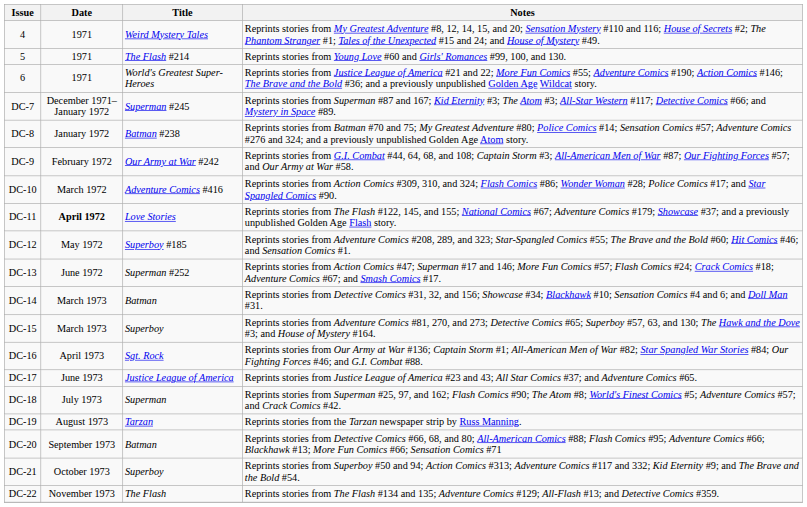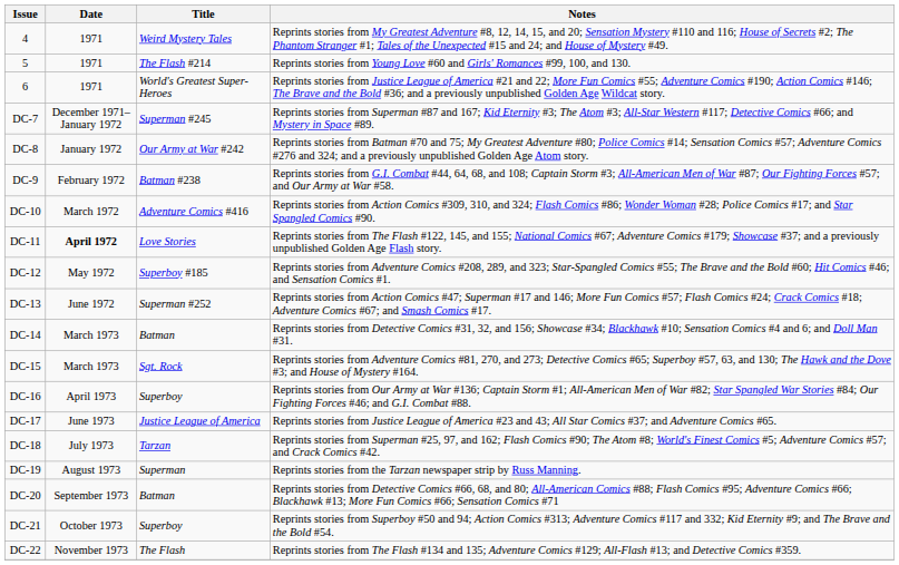DC-8 | Title: Batman #238 -> Our Army at War #242
DC-9 | Title: Our Army at War #242 -> Batman #238
DC-15 | Title: Superboy -> Sgt. Rock
DC-16 | Title: Sgt. Rock -> Superboy
DC-18 | Title: Superman -> Tarzan
DC-19 | Title: Tarzan -> Superman
